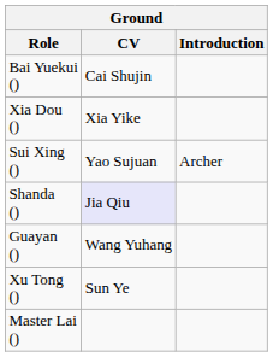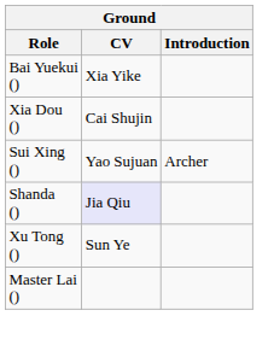Bai Yuekui () | CV: Cai Shujin -> Xia Yike
Xia Dou () | CV: Xia Yike -> Cai Shujin
- row: Guayan () | Wang Yuhang
